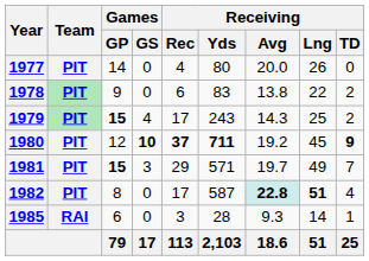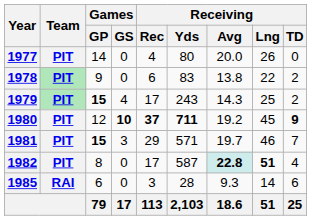1981 | Receiving / Lng: 49 -> 46
1985 | Receiving / TD: 1 -> 6
